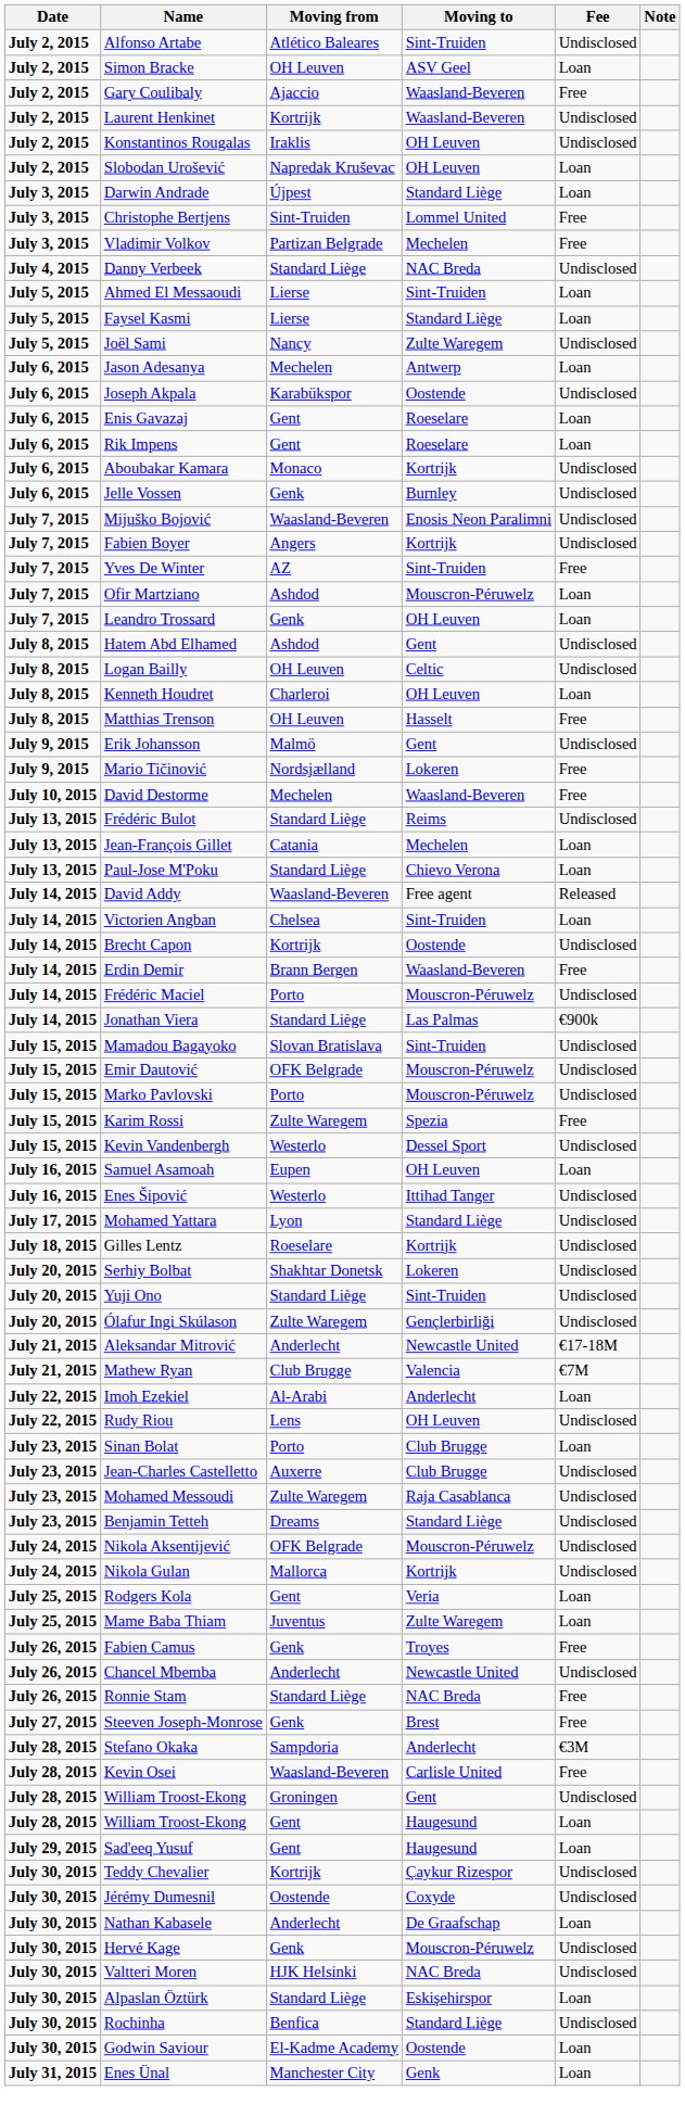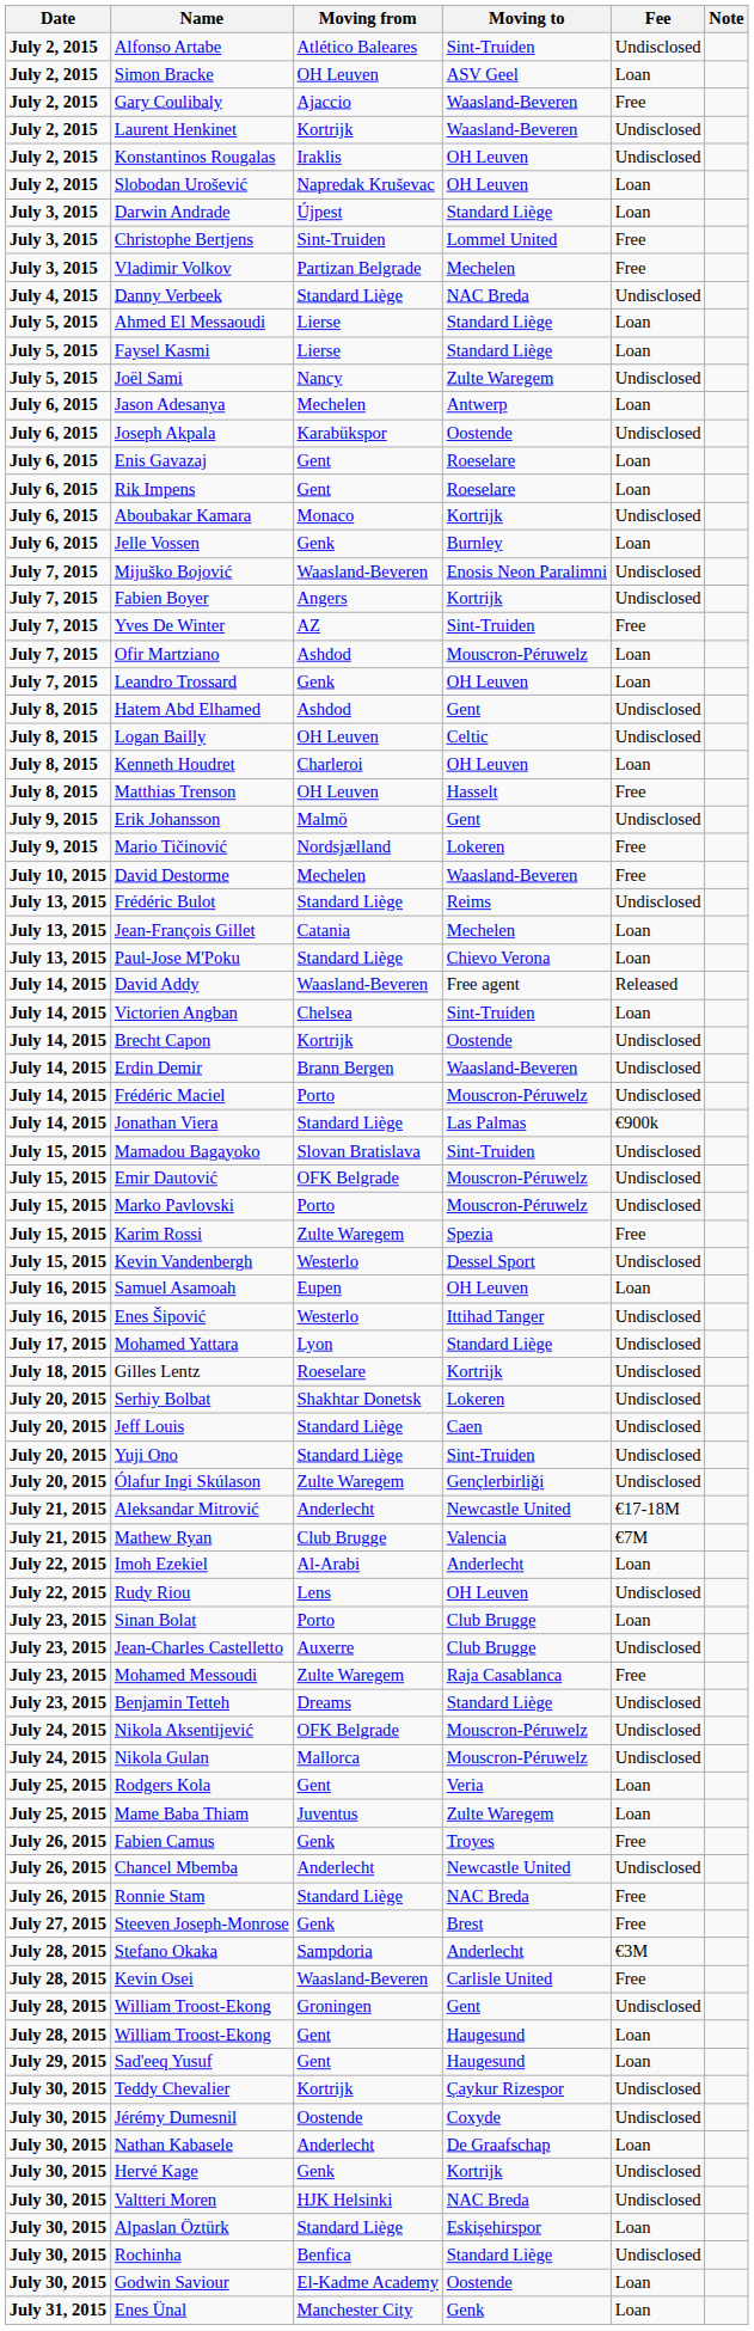Ahmed El Messaoudi | Moving to: Sint-Truiden -> Standard Liège
Jelle Vossen | Fee: Undisclosed -> Loan
Erdin Demir | Fee: Free -> Undisclosed
+ row: July 20, 2015 | Jeff Louis | Standard Liège | Caen | Undisclosed
Mohamed Messoudi | Fee: Undisclosed -> Free
Nikola Gulan | Moving to: Kortrijk -> Mouscron-Péruwelz
Hervé Kage | Moving to: Mouscron-Péruwelz -> Kortrijk
